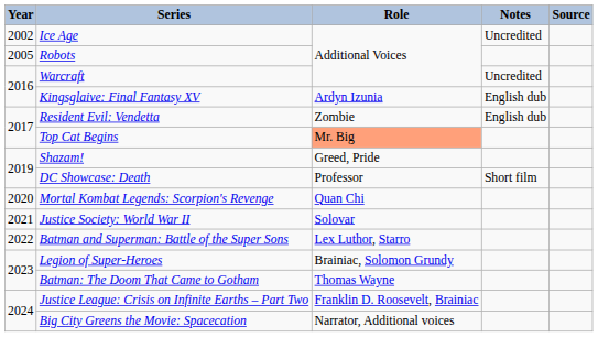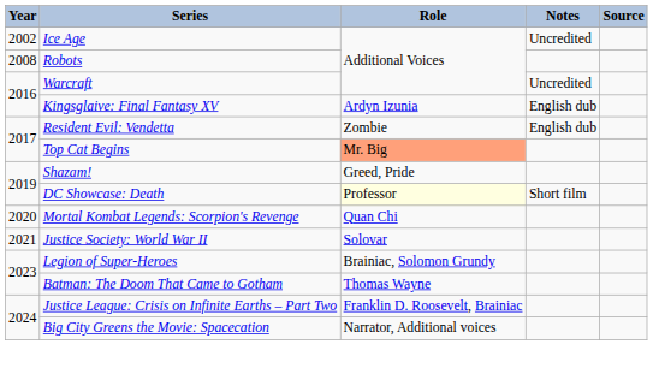Robots | Year: 2005 -> 2008
DC Showcase: Death | Role: no background -> lightyellow background
- row: 2022 | Batman and Superman: Battle of the Super Sons | Lex Luthor, Starro
